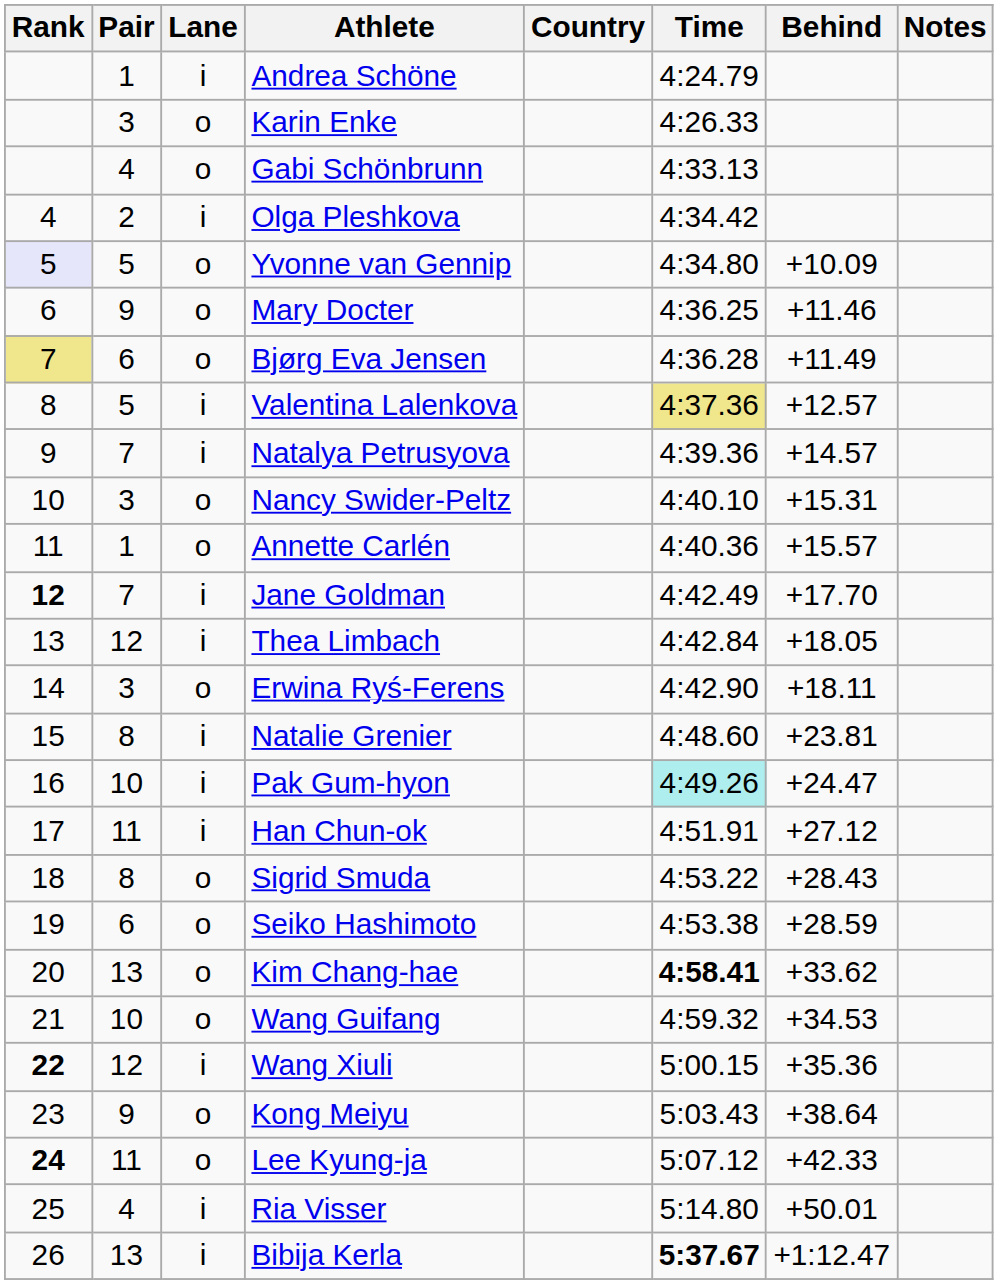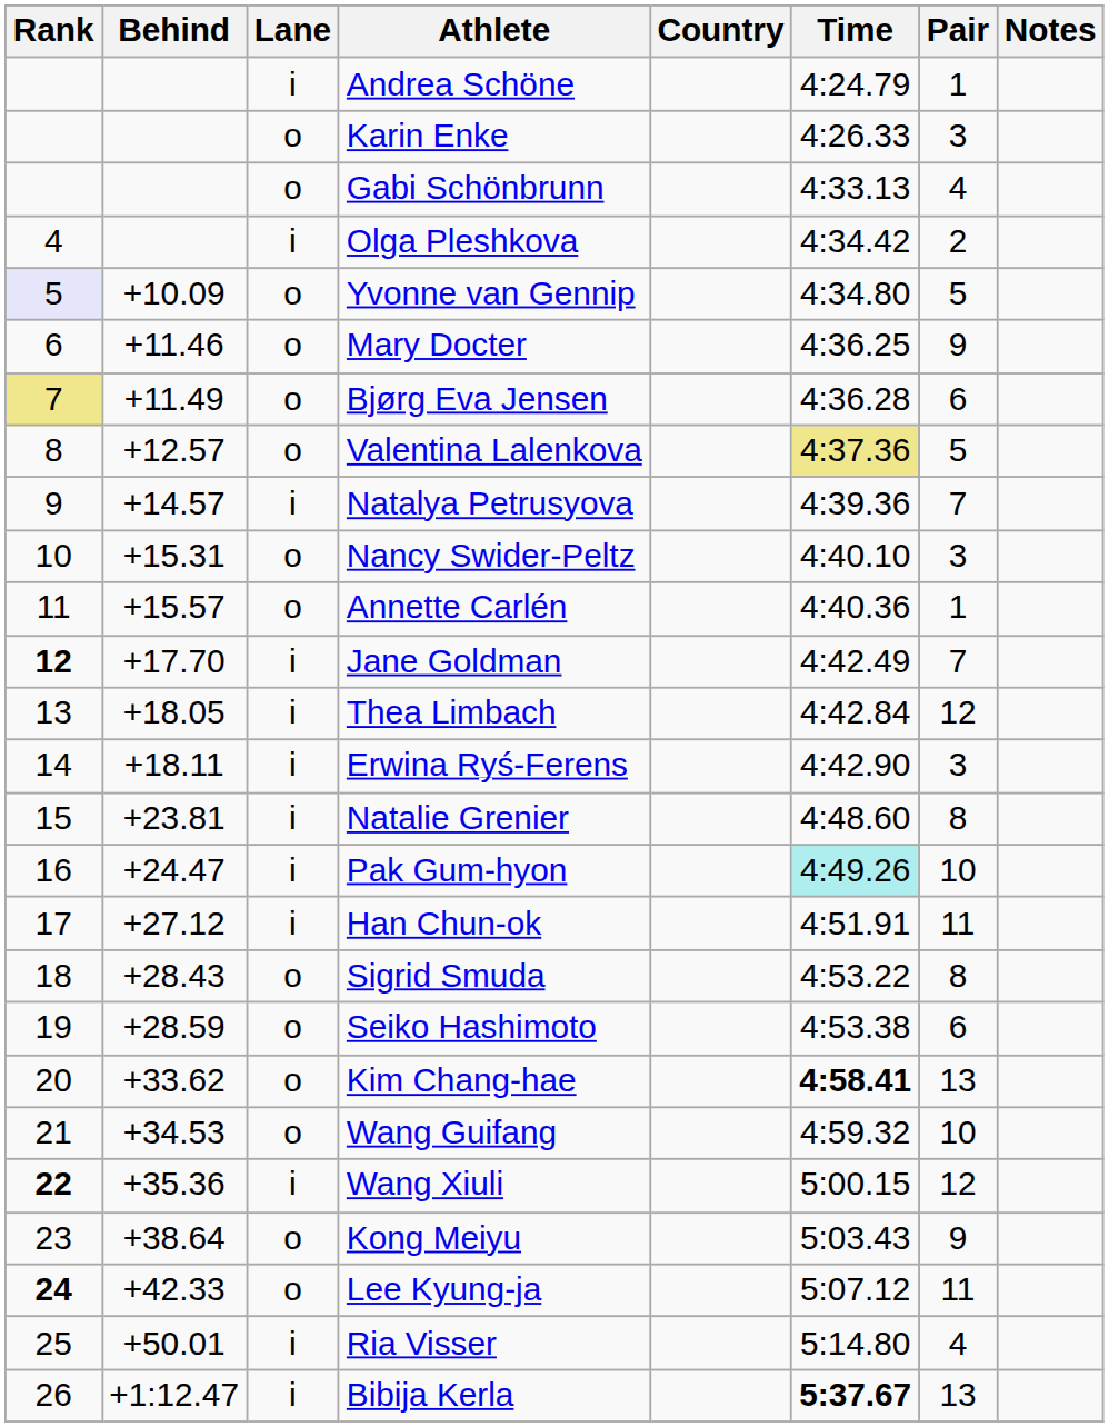columns swapped: Pair <-> Behind
Valentina Lalenkova | Lane: i -> o
Erwina Ryś-Ferens | Lane: o -> i
